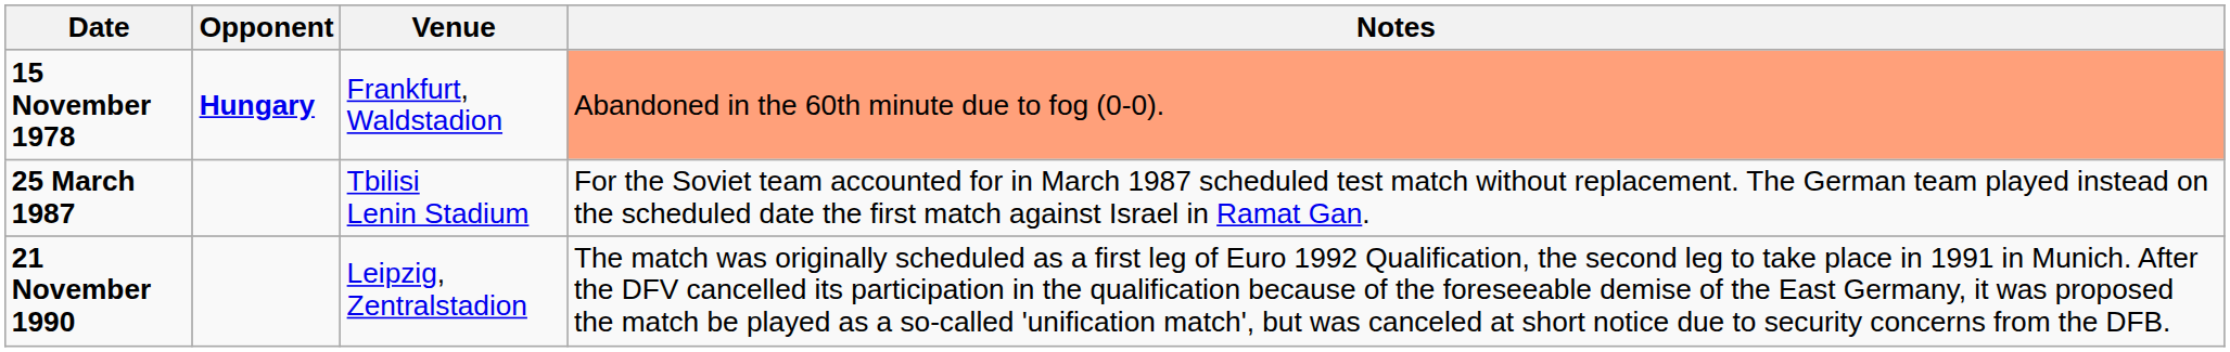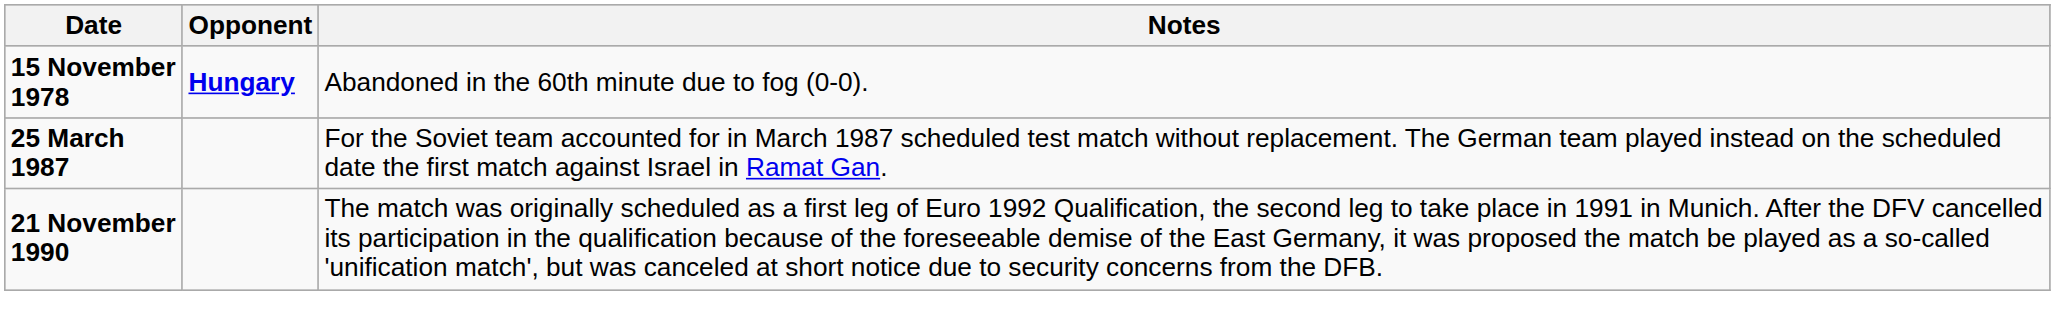- column: Venue | Frankfurt, Waldstadion | Tbilisi Lenin Stadium | Leipzig, Zentralstadion
15 November 1978 | Notes: lightsalmon background -> no background
